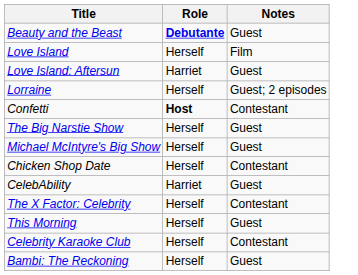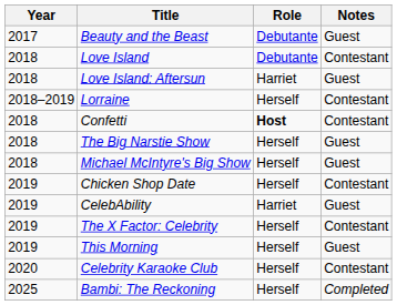+ column: Year | 2017 | 2018 | 2018 | 2018–2019 | 2018 | 2018 | 2018 | 2019 | 2019 | 2019 | 2019 | 2020 | 2025
Beauty and the Beast | Role: bold -> normal
Love Island | Role: Herself -> Debutante
Love Island | Notes: Film -> Contestant
Lorraine | Notes: Guest; 2 episodes -> Contestant
Bambi: The Reckoning | Notes: Guest -> Completed
